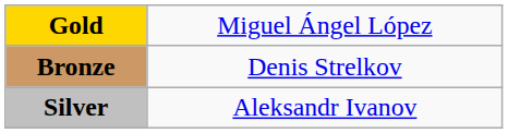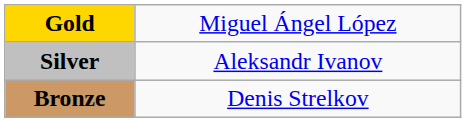rows swapped: Silver <-> Bronze
